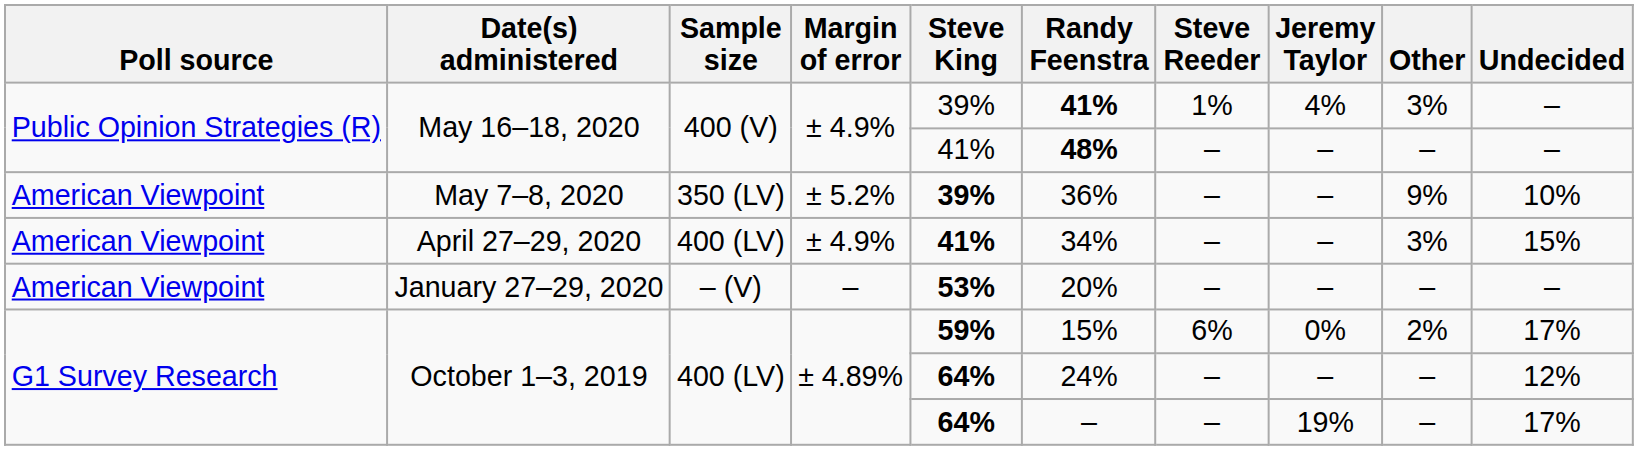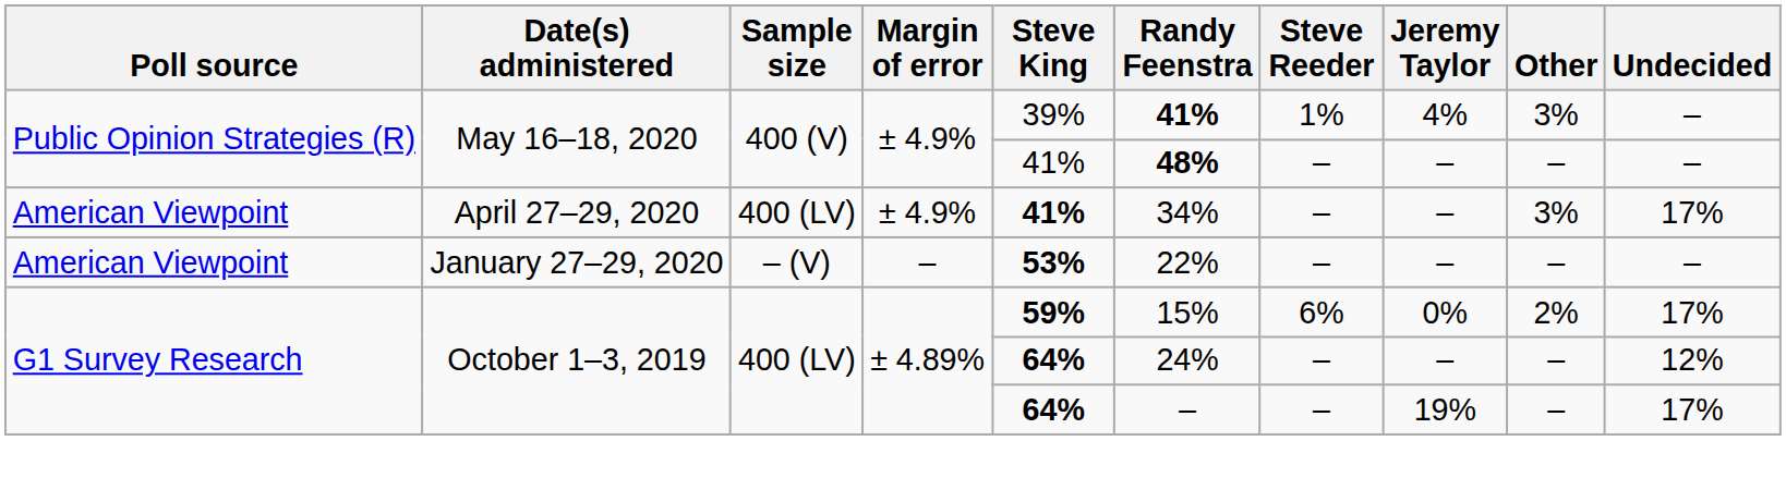- row: American Viewpoint | May 7–8, 2020 | 350 (LV) | ± 5.2% | 39% | 36% | – | – | 9% | 10%
April 27–29, 2020 | Undecided: 15% -> 17%
January 27–29, 2020 | Randy Feenstra: 20% -> 22%
